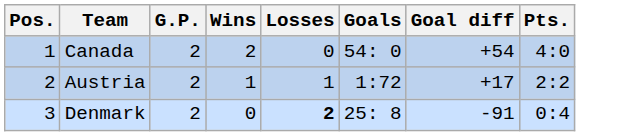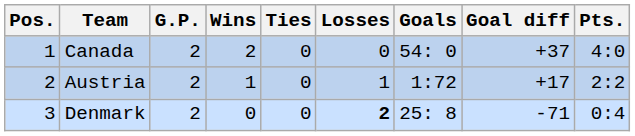+ column: Ties | 0 | 0 | 0
Canada | Goal diff: +54 -> +37
Denmark | Goal diff: -91 -> -71
